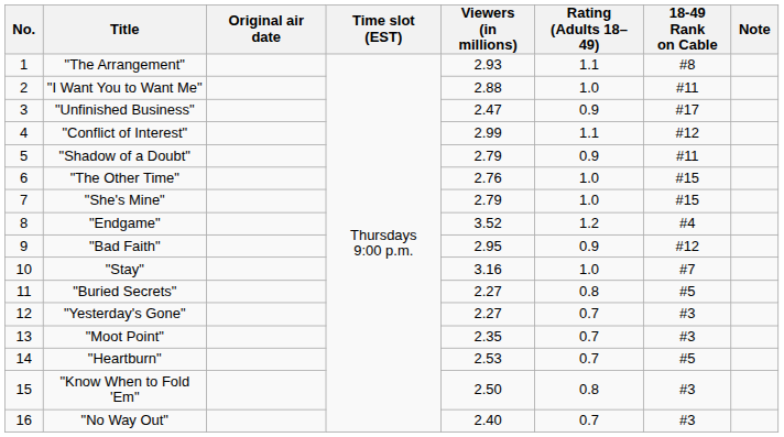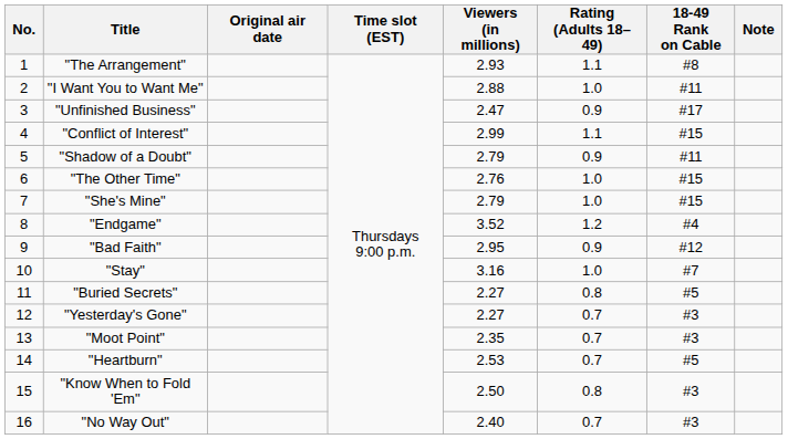"Conflict of Interest" | 18-49 Rank on Cable: #12 -> #15
